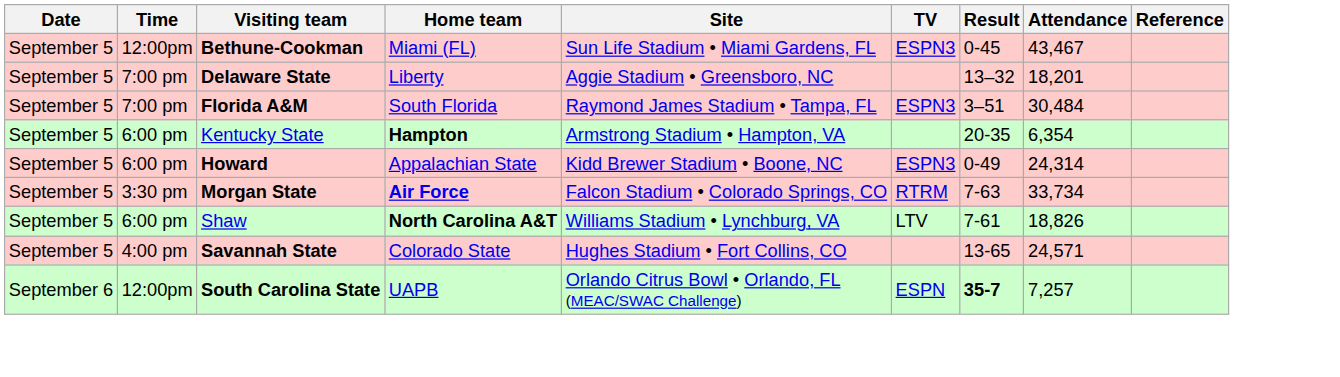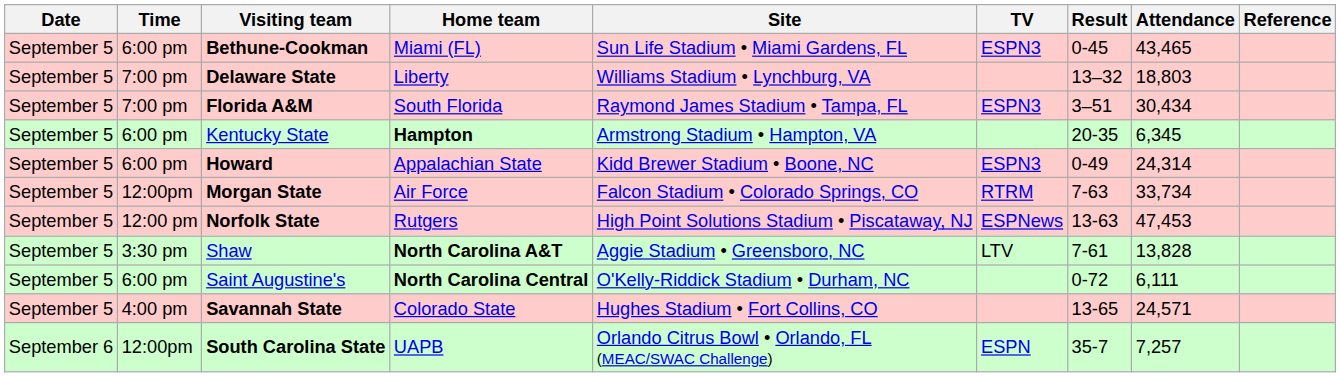Bethune-Cookman | Time: 12:00pm -> 6:00 pm
Bethune-Cookman | Attendance: 43,467 -> 43,465
Delaware State | Site: Aggie Stadium • Greensboro, NC -> Williams Stadium • Lynchburg, VA
Delaware State | Attendance: 18,201 -> 18,803
Florida A&M | Attendance: 30,484 -> 30,434
Kentucky State | Attendance: 6,354 -> 6,345
Morgan State | Time: 3:30 pm -> 12:00pm
Morgan State | Home team: bold -> normal
+ row: September 5 | 12:00 pm | Norfolk State | Rutgers | High Point Solutions Stadium • Piscataway, NJ | ESPNews | 13-63 | 47,453
Shaw | Time: 6:00 pm -> 3:30 pm
Shaw | Site: Williams Stadium • Lynchburg, VA -> Aggie Stadium • Greensboro, NC
Shaw | Attendance: 18,826 -> 13,828
+ row: September 5 | 6:00 pm | Saint Augustine's | North Carolina Central | O'Kelly-Riddick Stadium • Durham, NC | 0-72 | 6,111
South Carolina State | Result: bold -> normal
